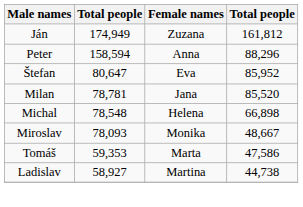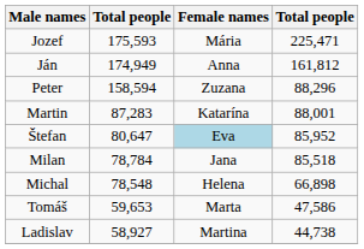+ row: Jozef | 175,593 | Mária | 225,471
Ján | Female names: Zuzana -> Anna
Peter | Female names: Anna -> Zuzana
+ row: Martin | 87,283 | Katarína | 88,001
Štefan | Female names: no background -> lightblue background
Milan | column 2: 78,781 -> 78,784
Milan | column 4: 85,520 -> 85,518
- row: Miroslav | 78,093 | Monika | 48,667
Tomáš | column 2: 59,353 -> 59,653
